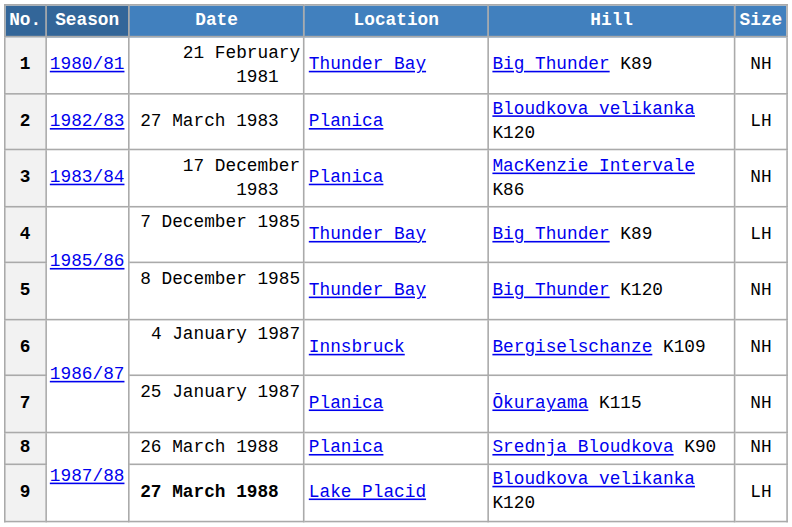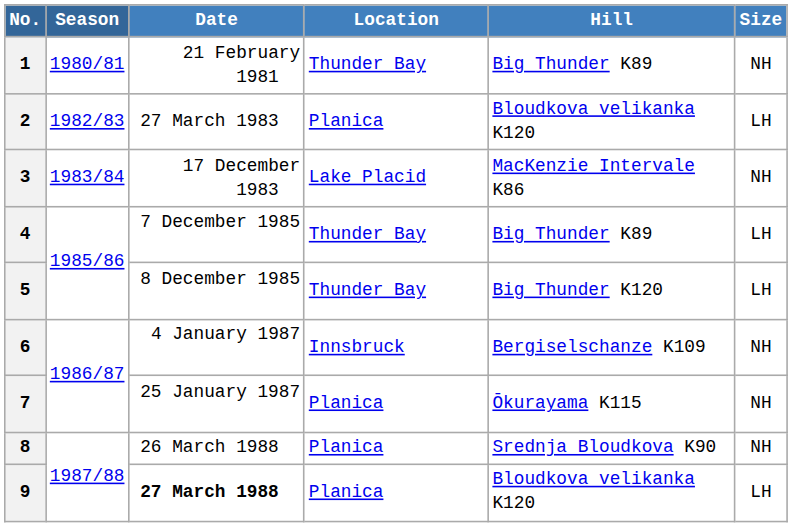3 | Location: Planica -> Lake Placid
5 | Size: NH -> LH
9 | Location: Lake Placid -> Planica
